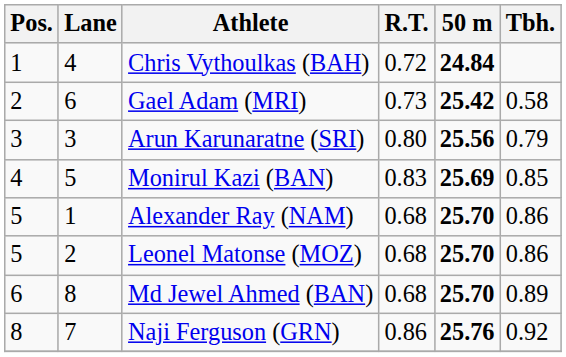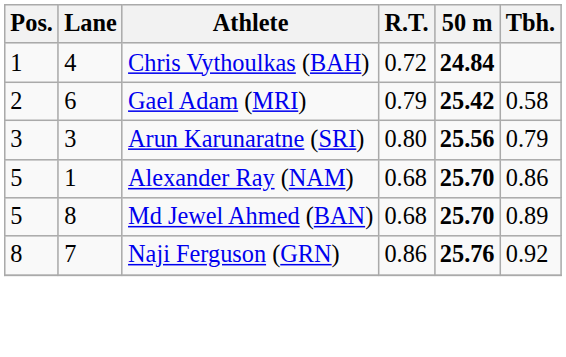Gael Adam (MRI) | R.T.: 0.73 -> 0.79
- row: 4 | 5 | Monirul Kazi (BAN) | 0.83 | 25.69 | 0.85
- row: 5 | 2 | Leonel Matonse (MOZ) | 0.68 | 25.70 | 0.86
Md Jewel Ahmed (BAN) | Pos.: 6 -> 5
